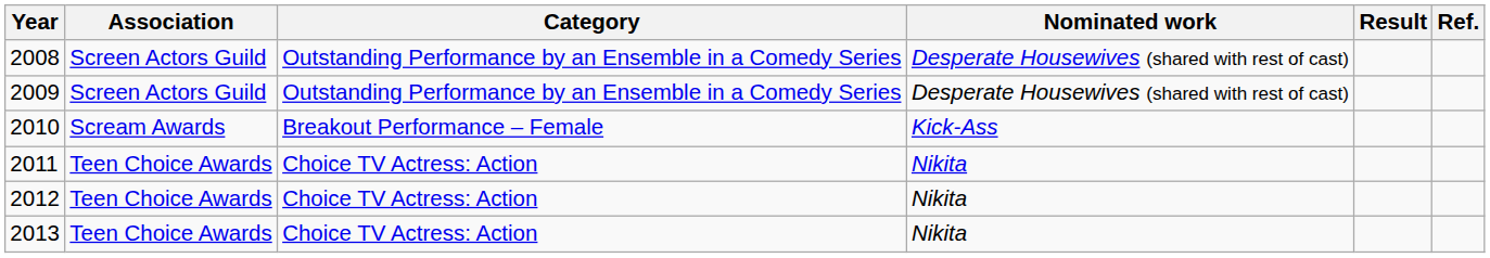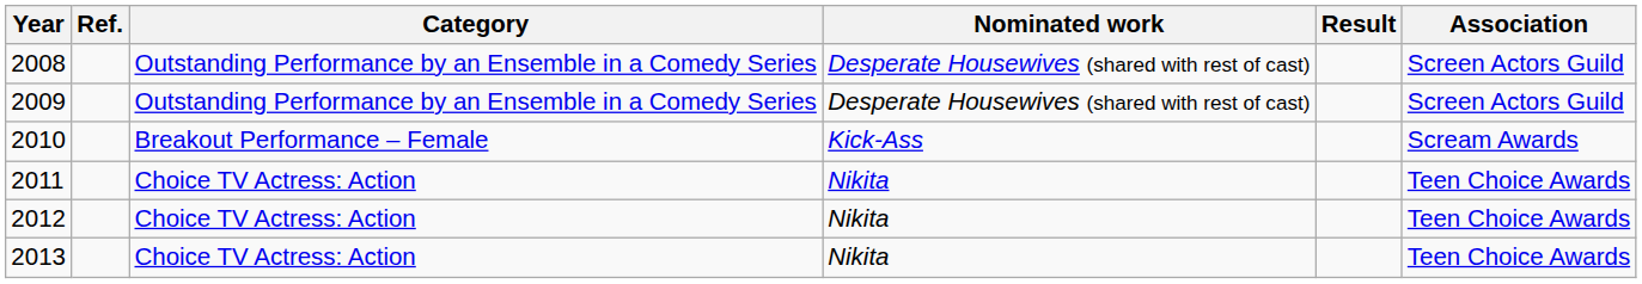columns swapped: Association <-> Ref.
